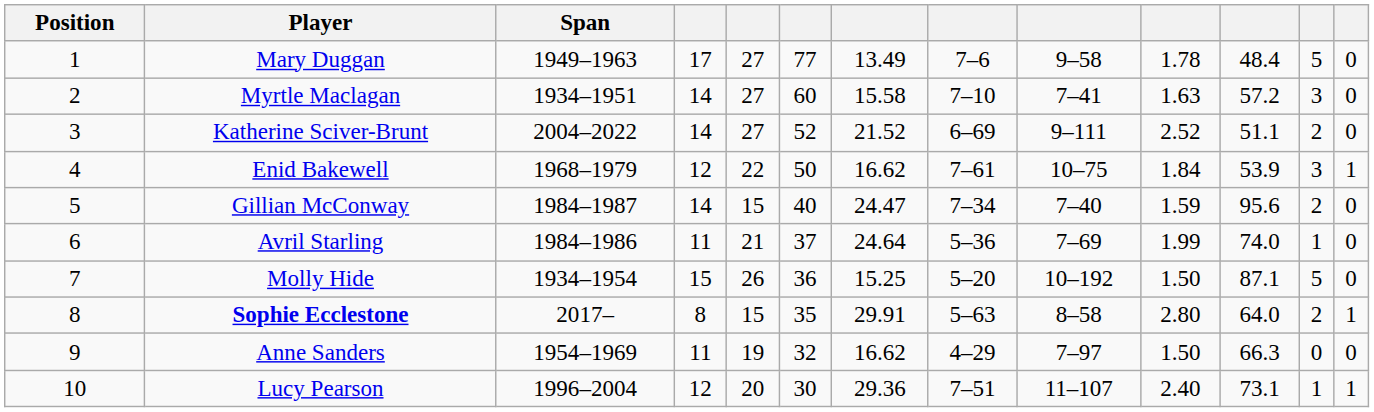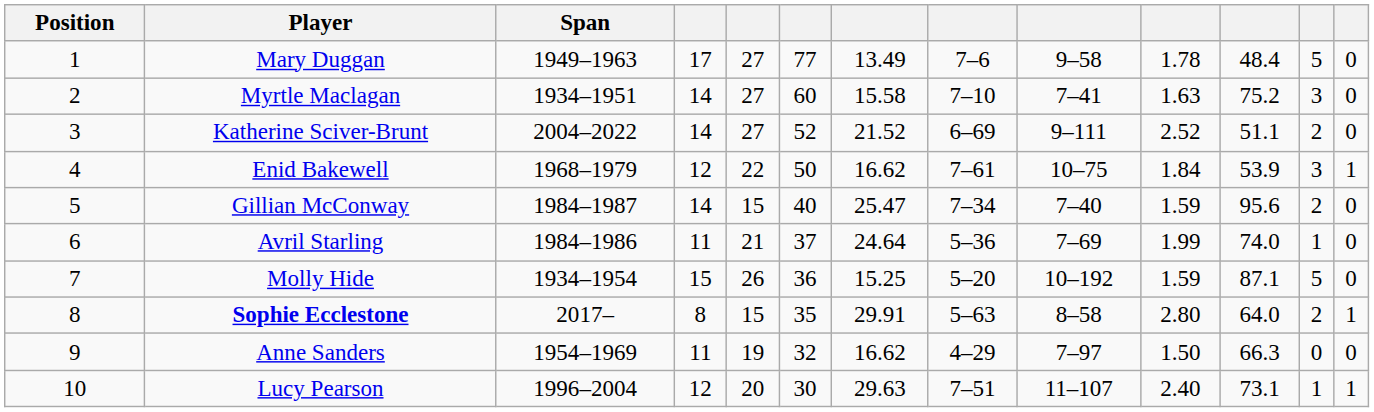Myrtle Maclagan | column 11: 57.2 -> 75.2
Gillian McConway | column 7: 24.47 -> 25.47
Molly Hide | column 10: 1.50 -> 1.59
Lucy Pearson | column 7: 29.36 -> 29.63
